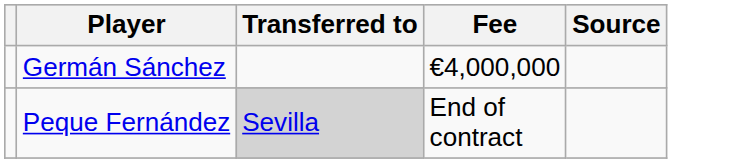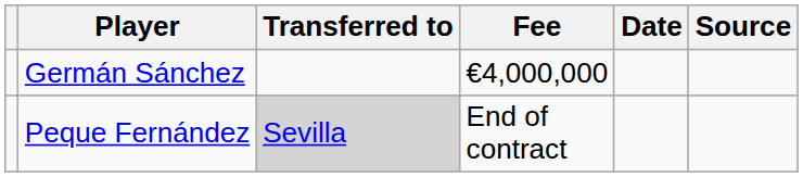+ column: Date
